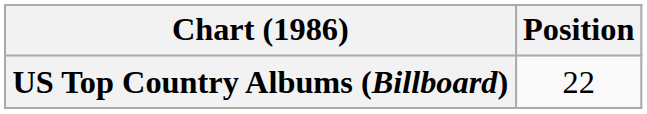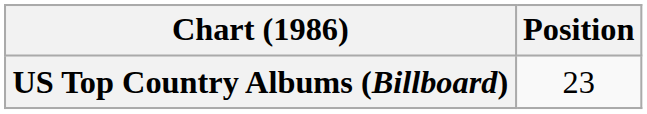US Top Country Albums (Billboard) | Position: 22 -> 23
